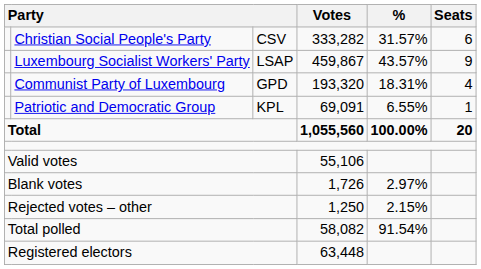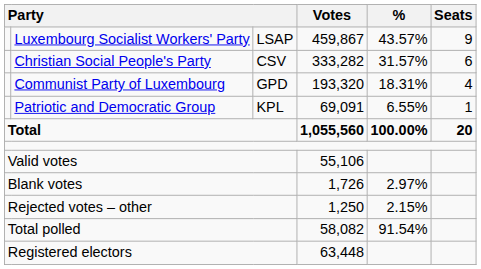rows swapped: Luxembourg Socialist Workers' Party <-> Christian Social People's Party
